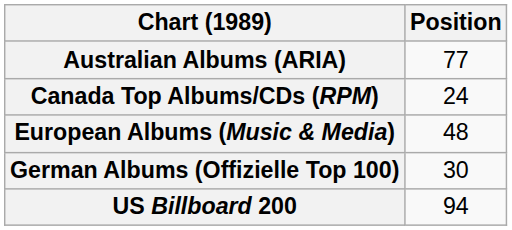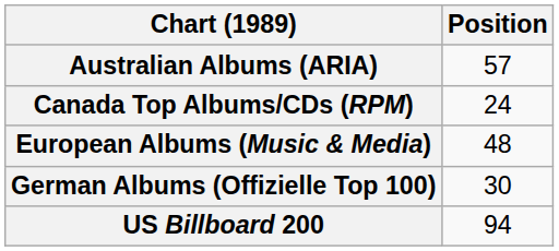Australian Albums (ARIA) | Position: 77 -> 57
